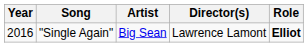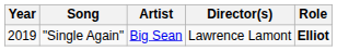"Single Again" | Year: 2016 -> 2019
